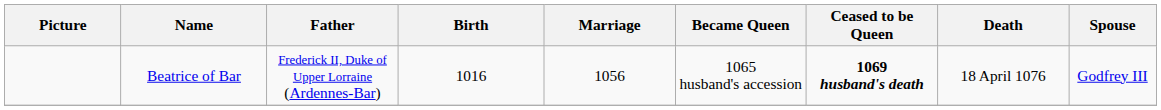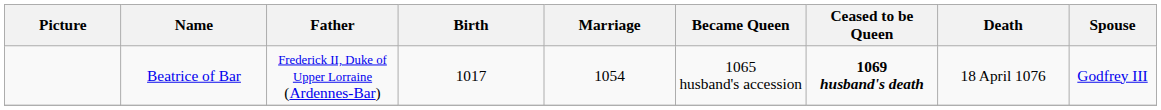Beatrice of Bar | Birth: 1016 -> 1017
Beatrice of Bar | Marriage: 1056 -> 1054
